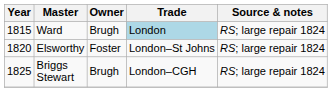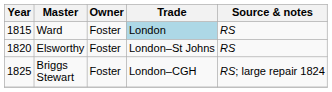Ward | Owner: Brugh -> Foster
Ward | Source & notes: RS; large repair 1824 -> RS
Elsworthy | Source & notes: RS; large repair 1824 -> RS
Briggs Stewart | Owner: Brugh -> Foster
